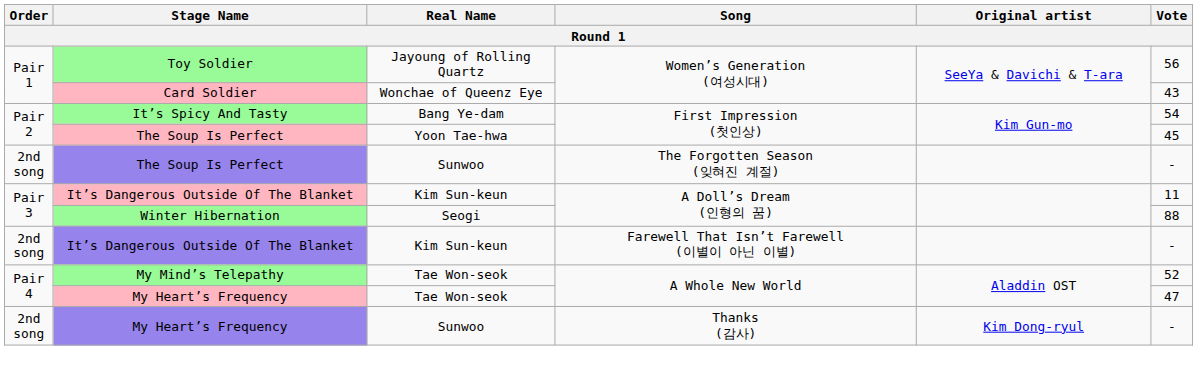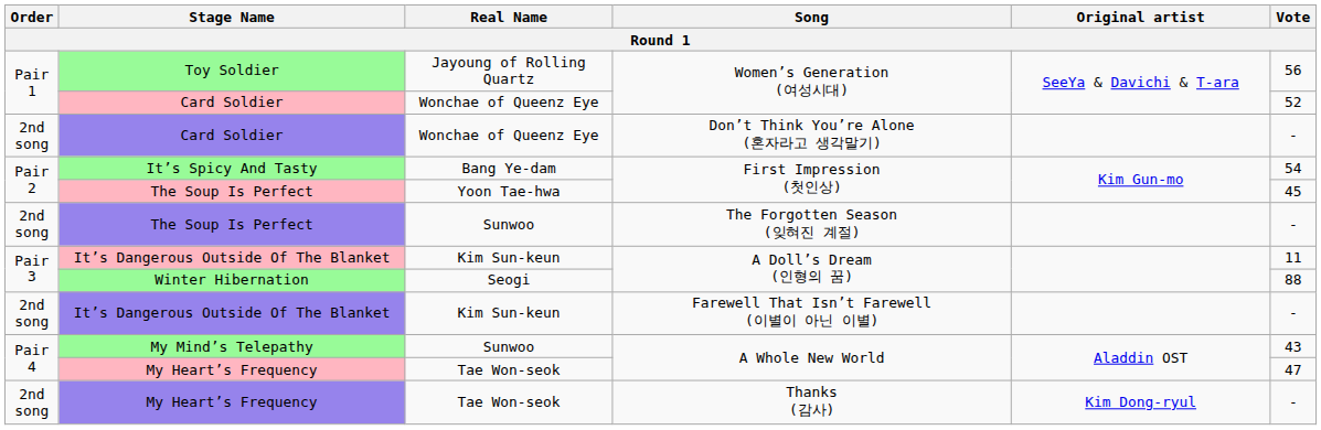Card Soldier / Women’s Generation (여성시대) | Vote: 43 -> 52
+ row: 2nd song | Card Soldier | Wonchae of Queenz Eye | Don’t Think You’re Alone (혼자라고 생각말기) | -
My Mind’s Telepathy | Real Name: Tae Won-seok -> Sunwoo
My Mind’s Telepathy | Vote: 52 -> 43
My Heart’s Frequency / Thanks (감사) | Real Name: Sunwoo -> Tae Won-seok
